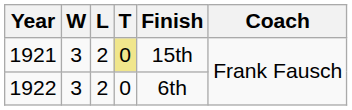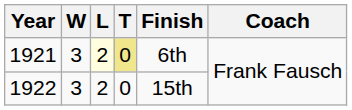1921 | L: no background -> lightyellow background
1921 | Finish: 15th -> 6th
1922 | Finish: 6th -> 15th
